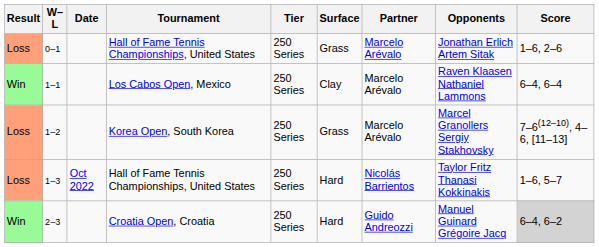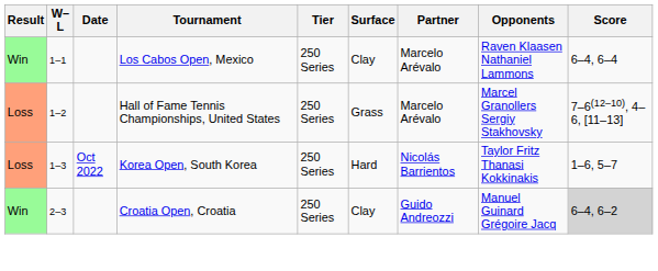- row: Loss | 0–1 | Hall of Fame Tennis Championships, United States | 250 Series | Grass | Marcelo Arévalo | Jonathan Erlich Artem Sitak | 1–6, 2–6
1–2 | Tournament: Korea Open, South Korea -> Hall of Fame Tennis Championships, United States
1–3 | Tournament: Hall of Fame Tennis Championships, United States -> Korea Open, South Korea
2–3 | Surface: Hard -> Clay
